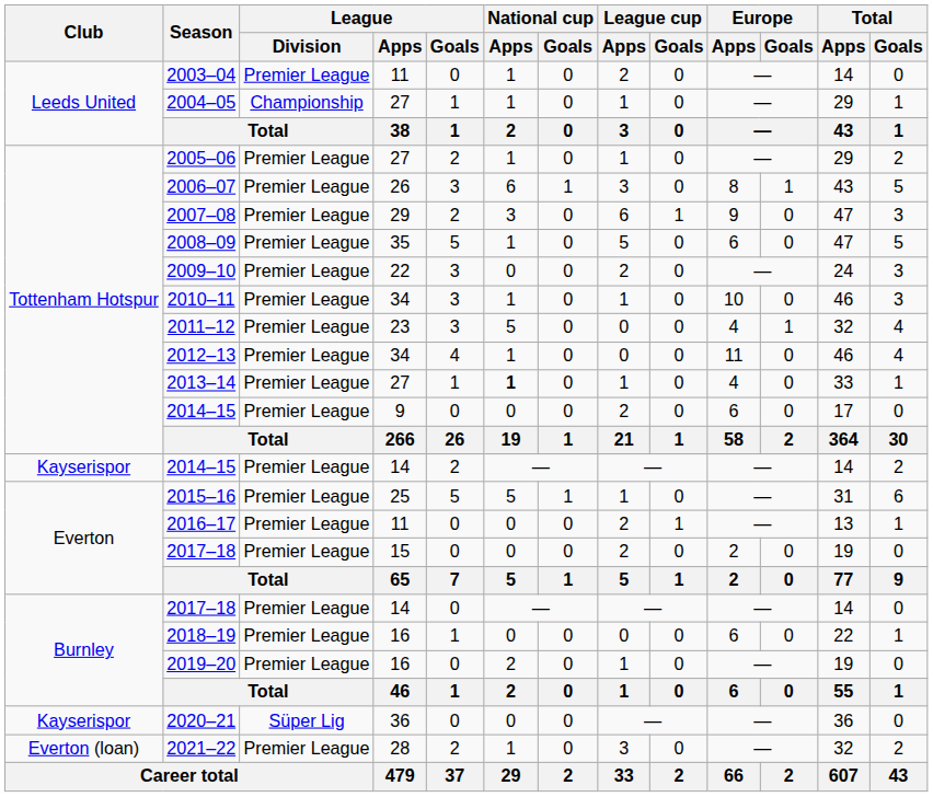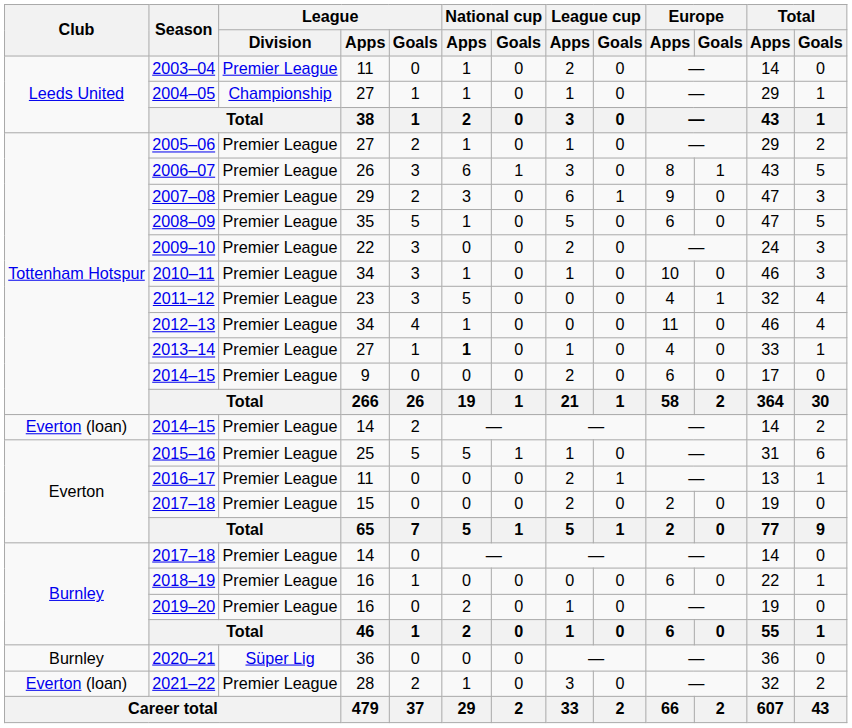2014–15 / 14 | Club: Kayserispor -> Everton (loan)
2020–21 | Club: Kayserispor -> Burnley
